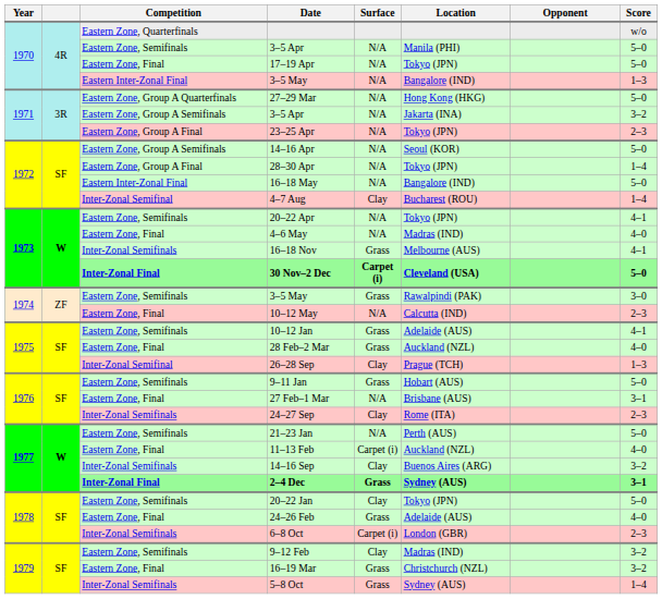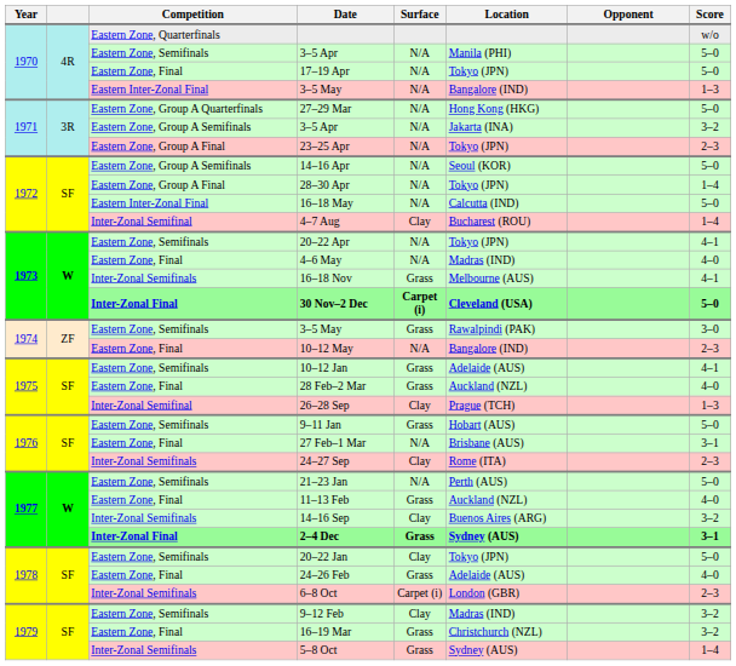16–18 May | Location: Bangalore (IND) -> Calcutta (IND)
10–12 May | Location: Calcutta (IND) -> Bangalore (IND)
11–13 Feb | Surface: Carpet (i) -> Grass
